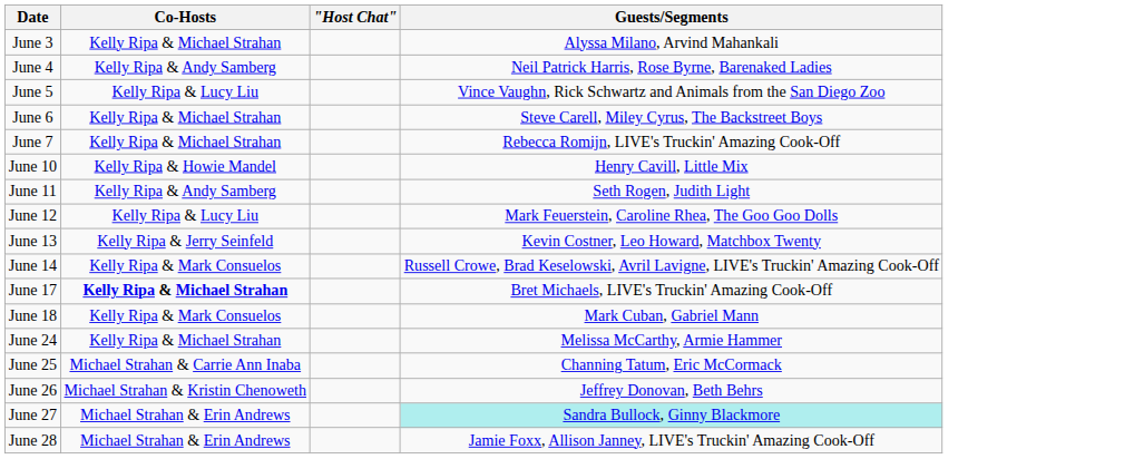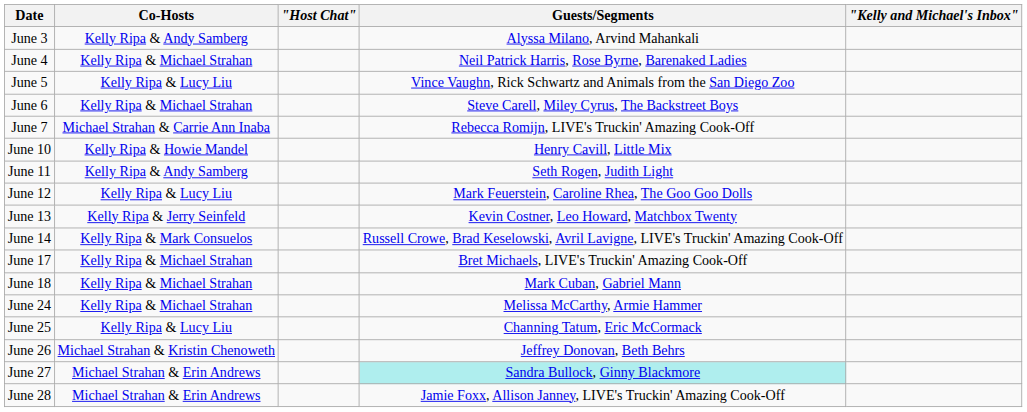+ column: "Kelly and Michael's Inbox"
June 3 | Co-Hosts: Kelly Ripa & Michael Strahan -> Kelly Ripa & Andy Samberg
June 4 | Co-Hosts: Kelly Ripa & Andy Samberg -> Kelly Ripa & Michael Strahan
June 7 | Co-Hosts: Kelly Ripa & Michael Strahan -> Michael Strahan & Carrie Ann Inaba
June 17 | Co-Hosts: bold -> normal
June 18 | Co-Hosts: Kelly Ripa & Mark Consuelos -> Kelly Ripa & Michael Strahan
June 25 | Co-Hosts: Michael Strahan & Carrie Ann Inaba -> Kelly Ripa & Lucy Liu
